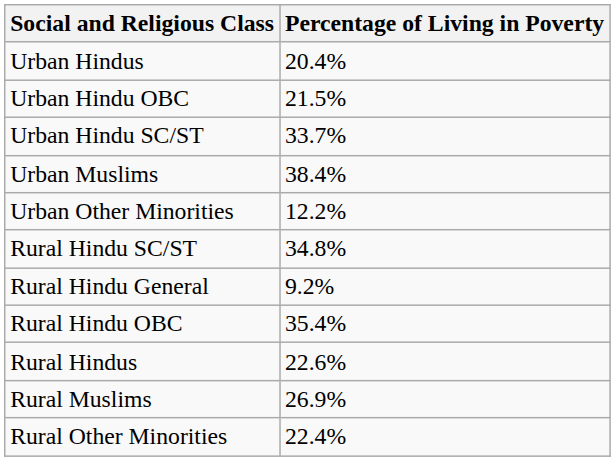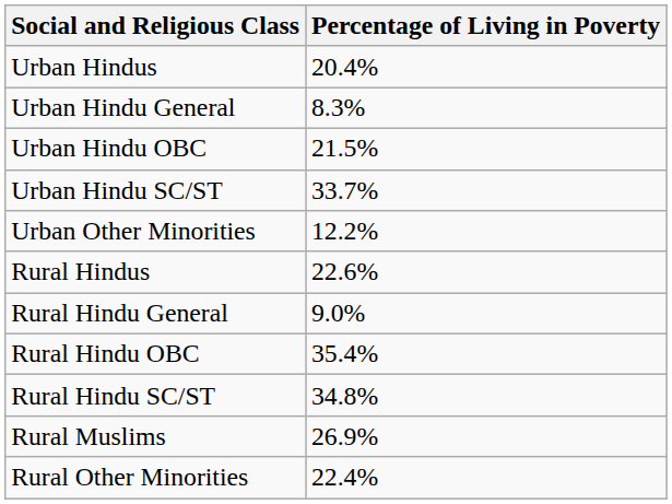+ row: Urban Hindu General | 8.3%
- row: Urban Muslims | 38.4%
rows swapped: Rural Hindus <-> Rural Hindu SC/ST
Rural Hindu General | Percentage of Living in Poverty: 9.2% -> 9.0%
